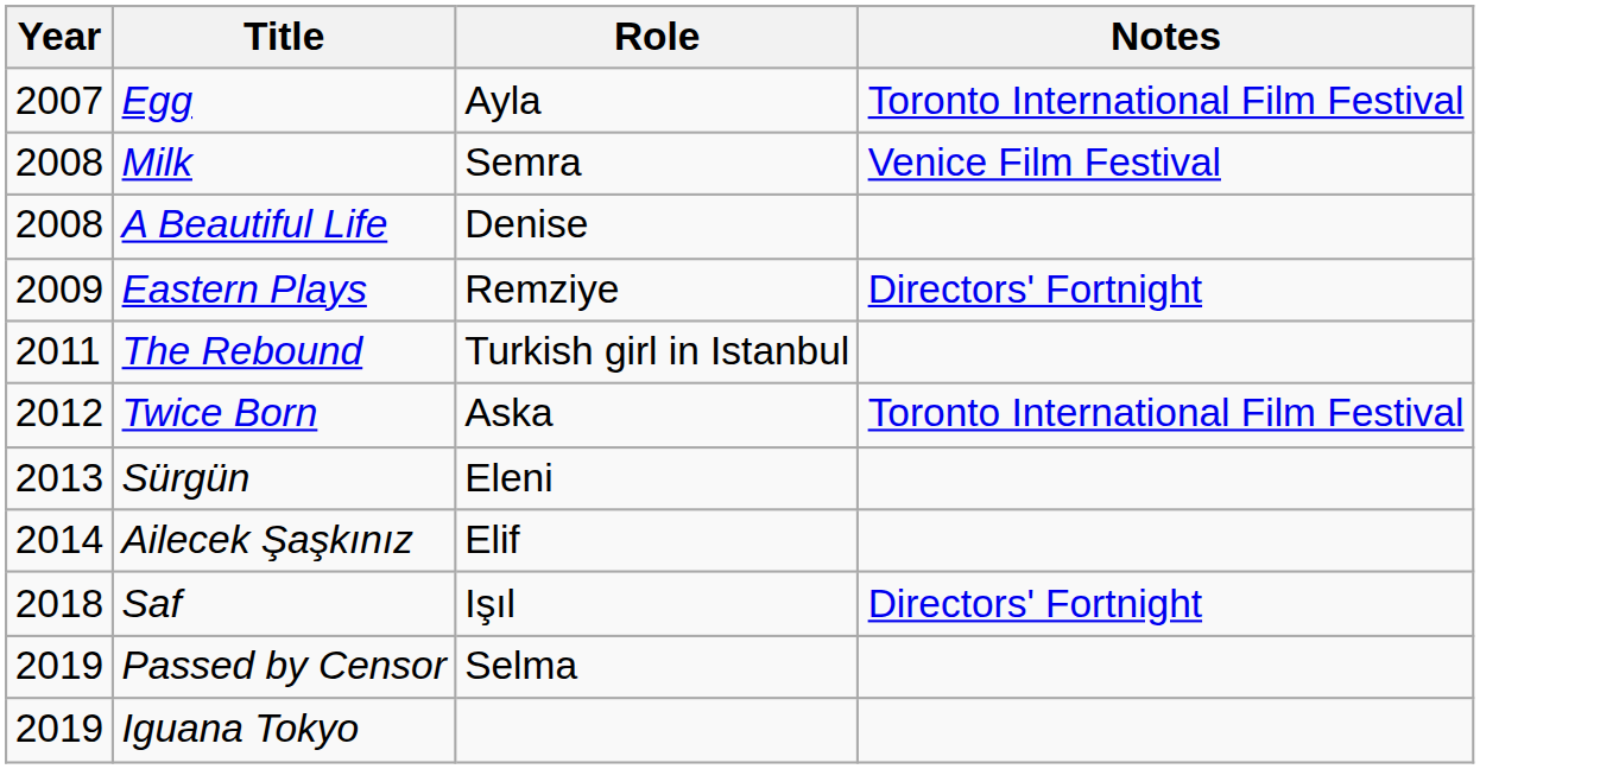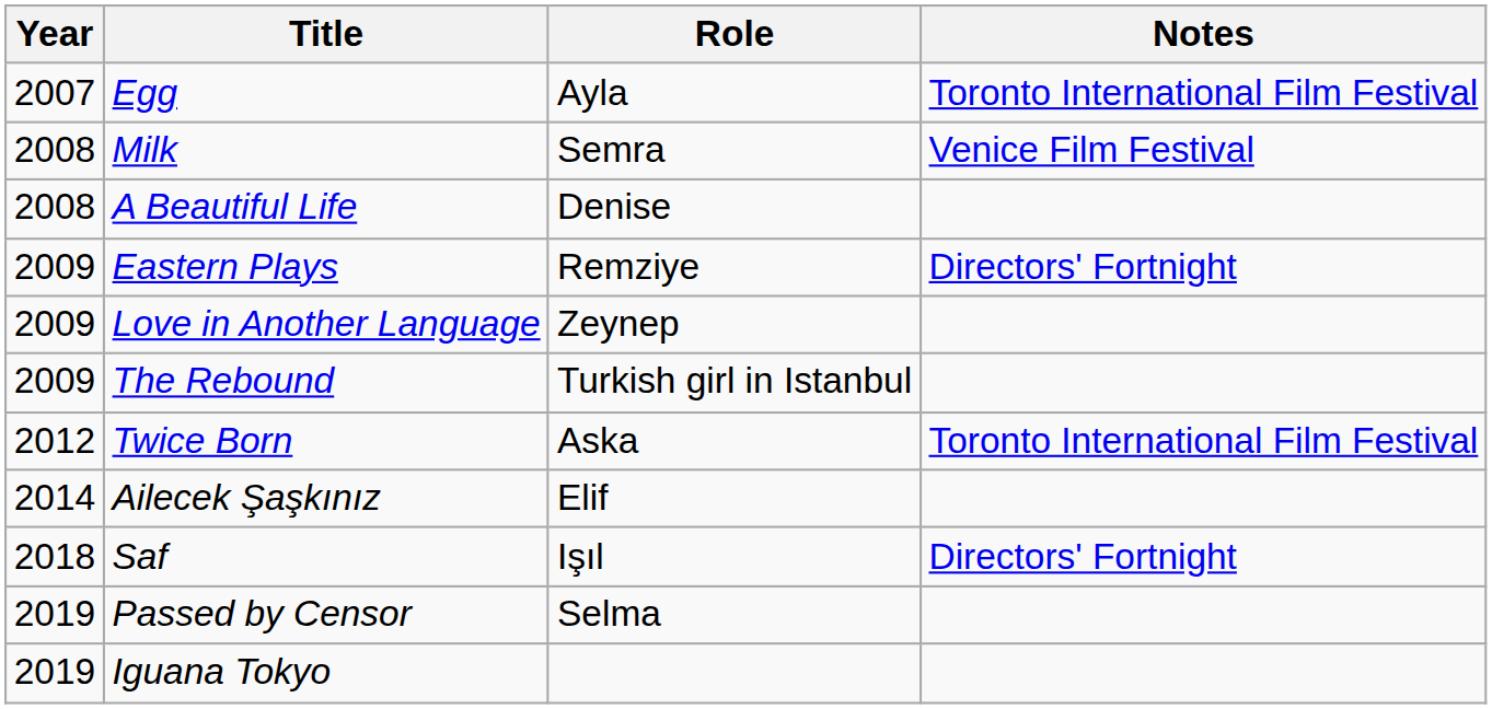+ row: 2009 | Love in Another Language | Zeynep
The Rebound | Year: 2011 -> 2009
- row: 2013 | Sürgün | Eleni
